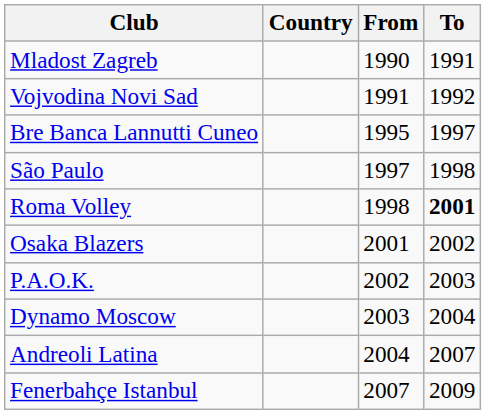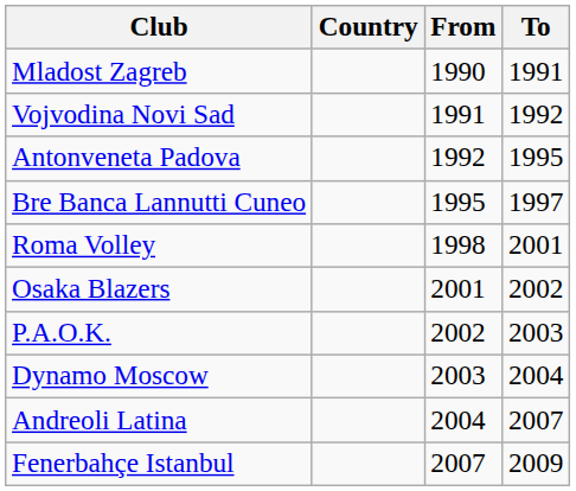+ row: Antonveneta Padova | 1992 | 1995
- row: São Paulo | 1997 | 1998
Roma Volley | To: bold -> normal
